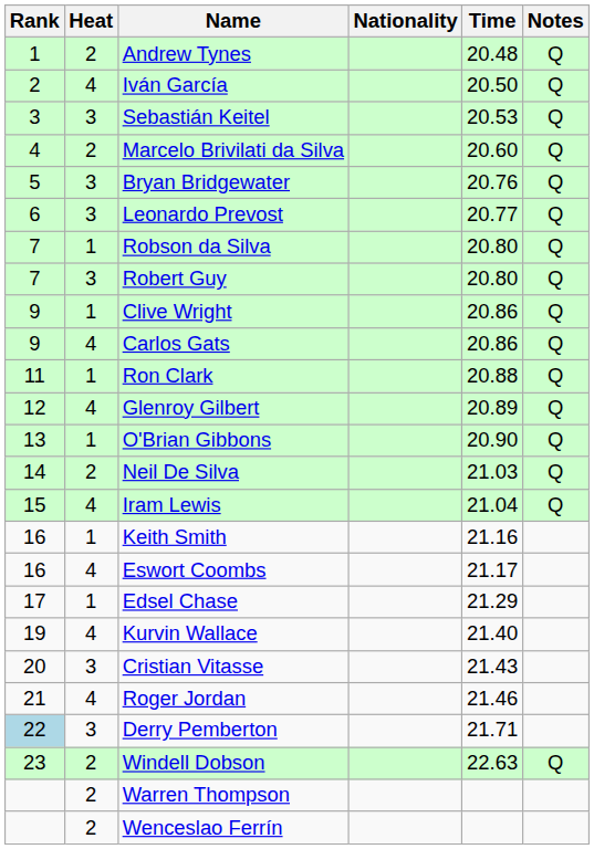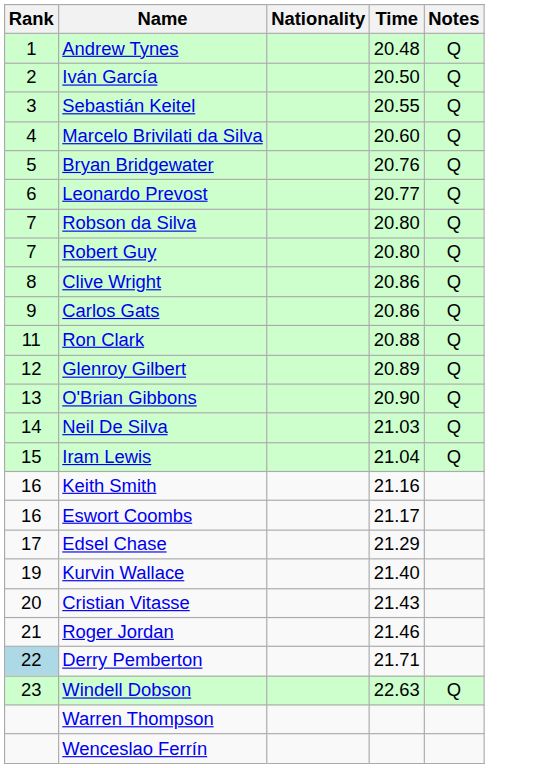- column: Heat | 2 | 4 | 3 | 2 | 3 | 3 | 1 | 3 | 1 | 4 | 1 | 4 | 1 | 2 | 4 | 1 | 4 | 1 | 4 | 3 | 4 | 3 | 2 | 2 | 2
Sebastián Keitel | Time: 20.53 -> 20.55
Clive Wright | Rank: 9 -> 8
